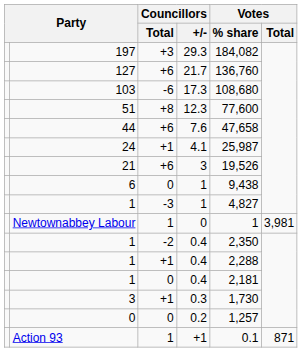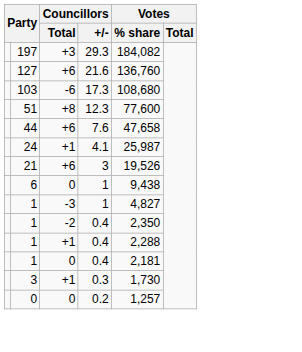127 | Councillors / +/-: 21.7 -> 21.6
- row: Newtownabbey Labour | 1 | 0 | 1 | 3,981
- row: Action 93 | 1 | +1 | 0.1 | 871
